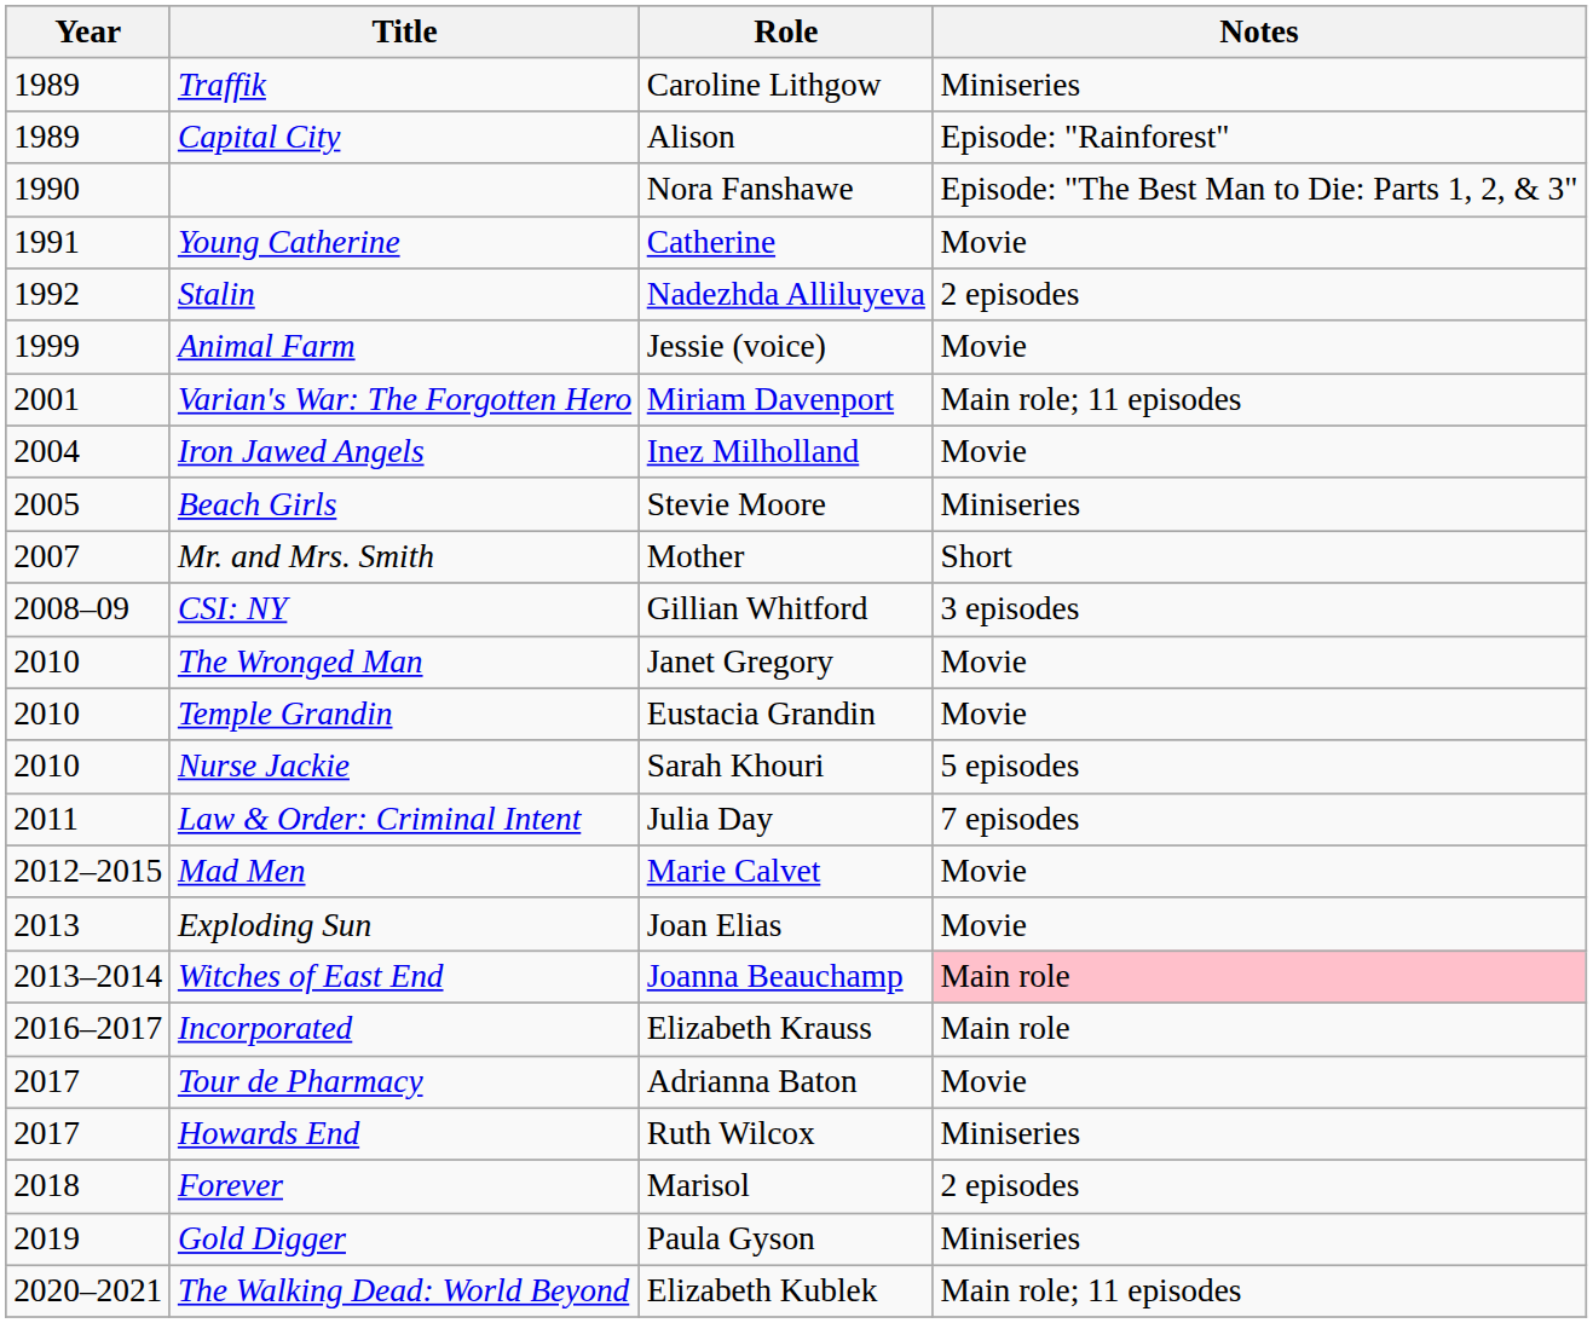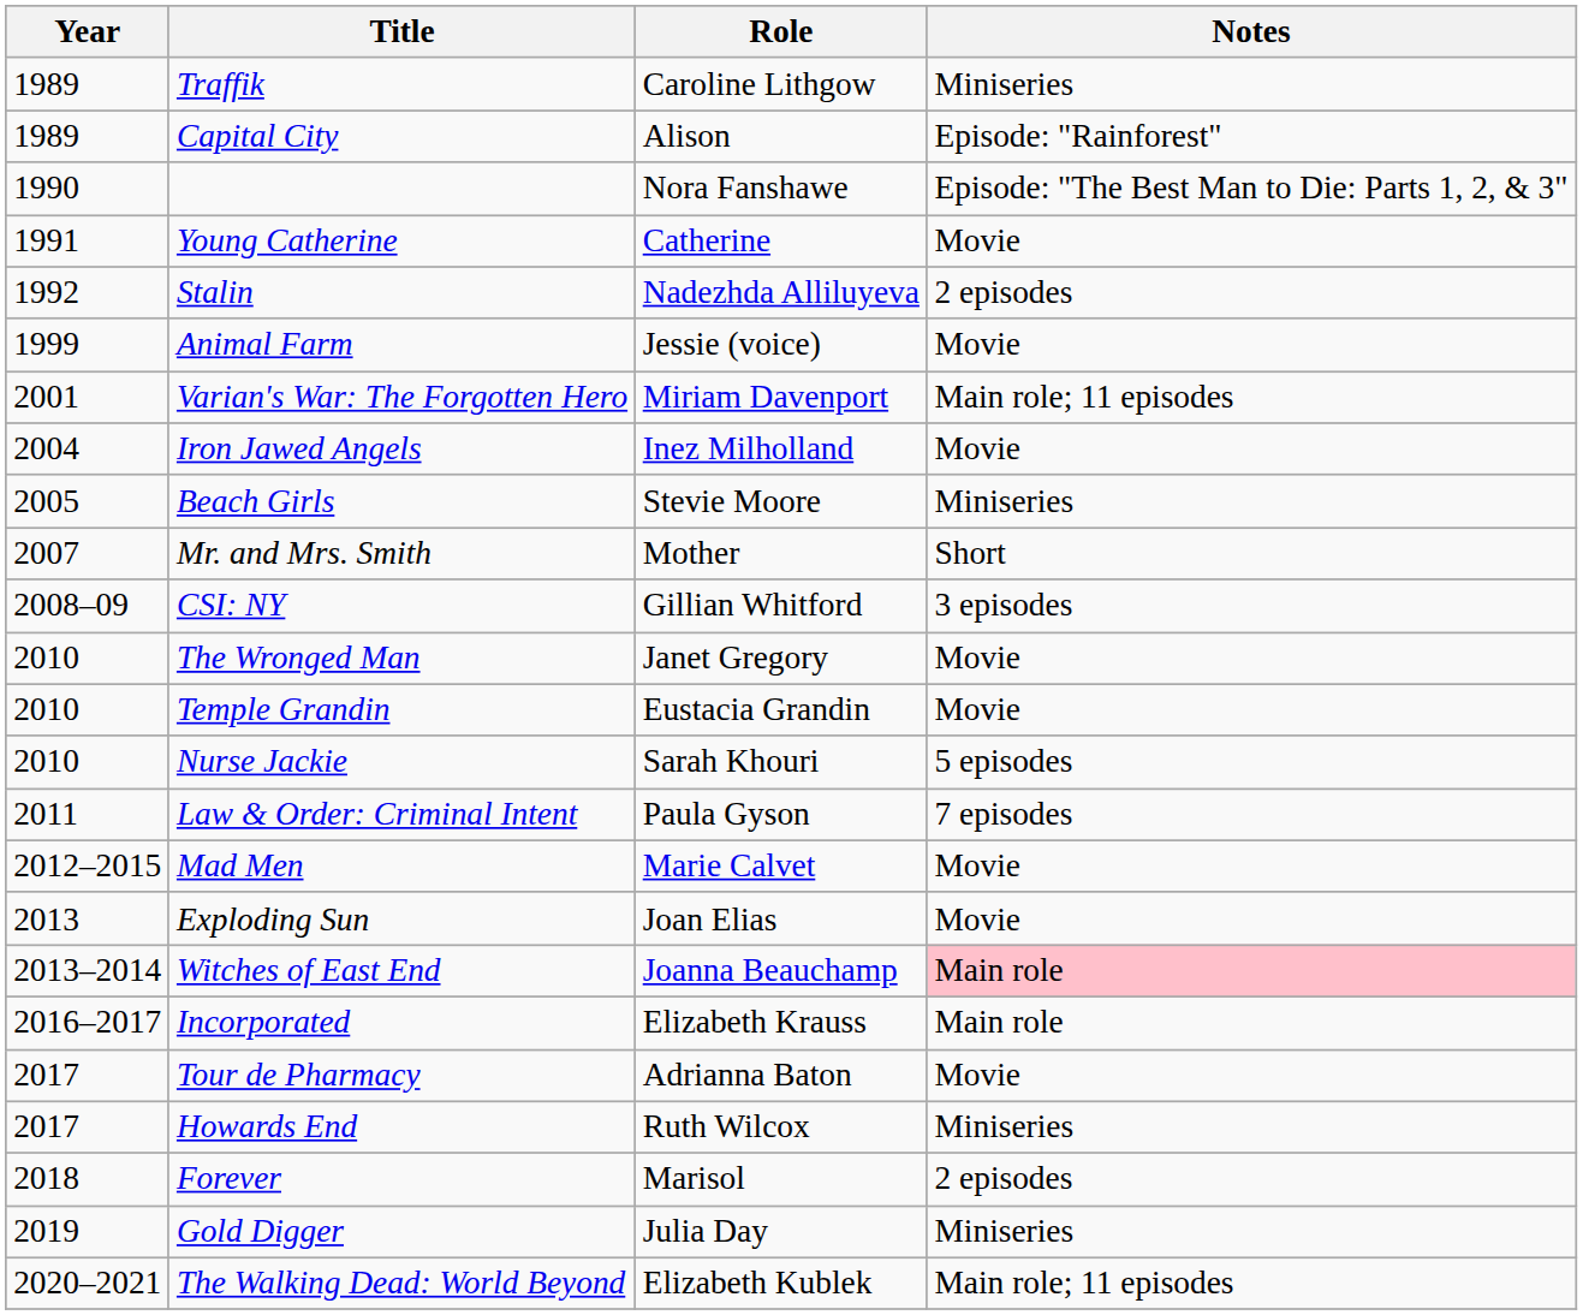Law & Order: Criminal Intent | Role: Julia Day -> Paula Gyson
Gold Digger | Role: Paula Gyson -> Julia Day
